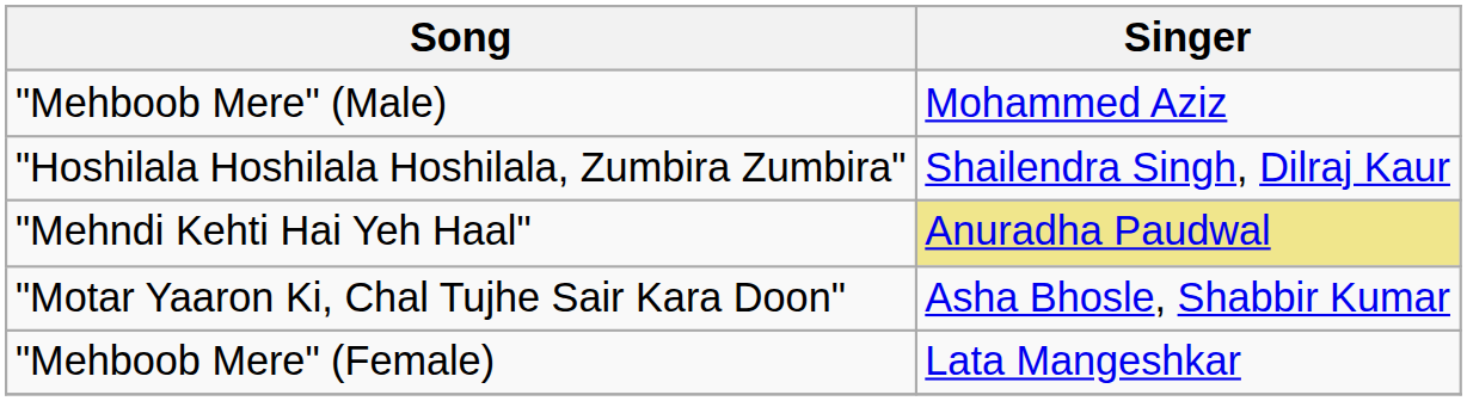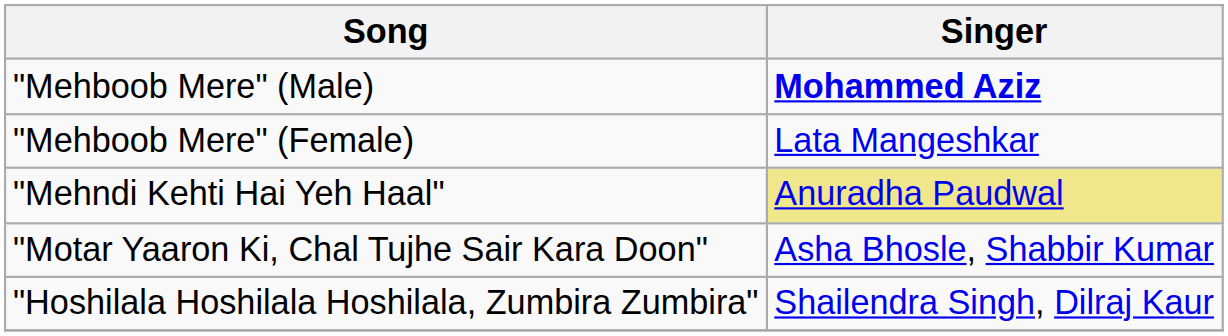"Mehboob Mere" (Male) | Singer: normal -> bold
rows swapped: "Mehboob Mere" (Female) <-> "Hoshilala Hoshilala Hoshilala, Zumbira Zumbira"
